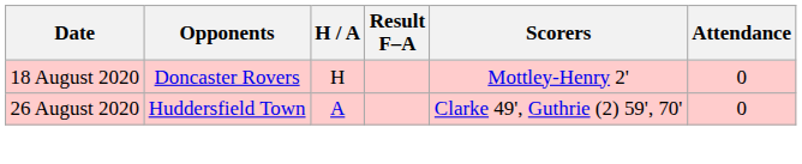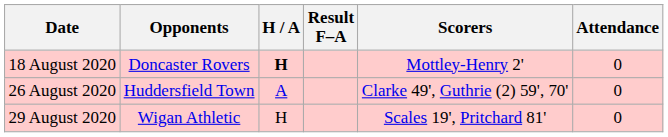18 August 2020 | H / A: normal -> bold
+ row: 29 August 2020 | Wigan Athletic | H | Scales 19', Pritchard 81' | 0
